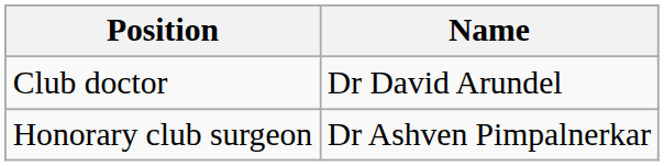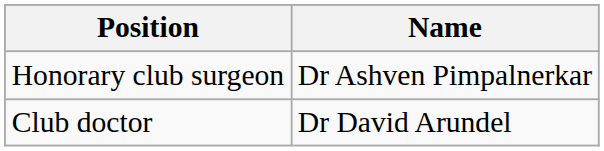rows swapped: Club doctor <-> Honorary club surgeon
